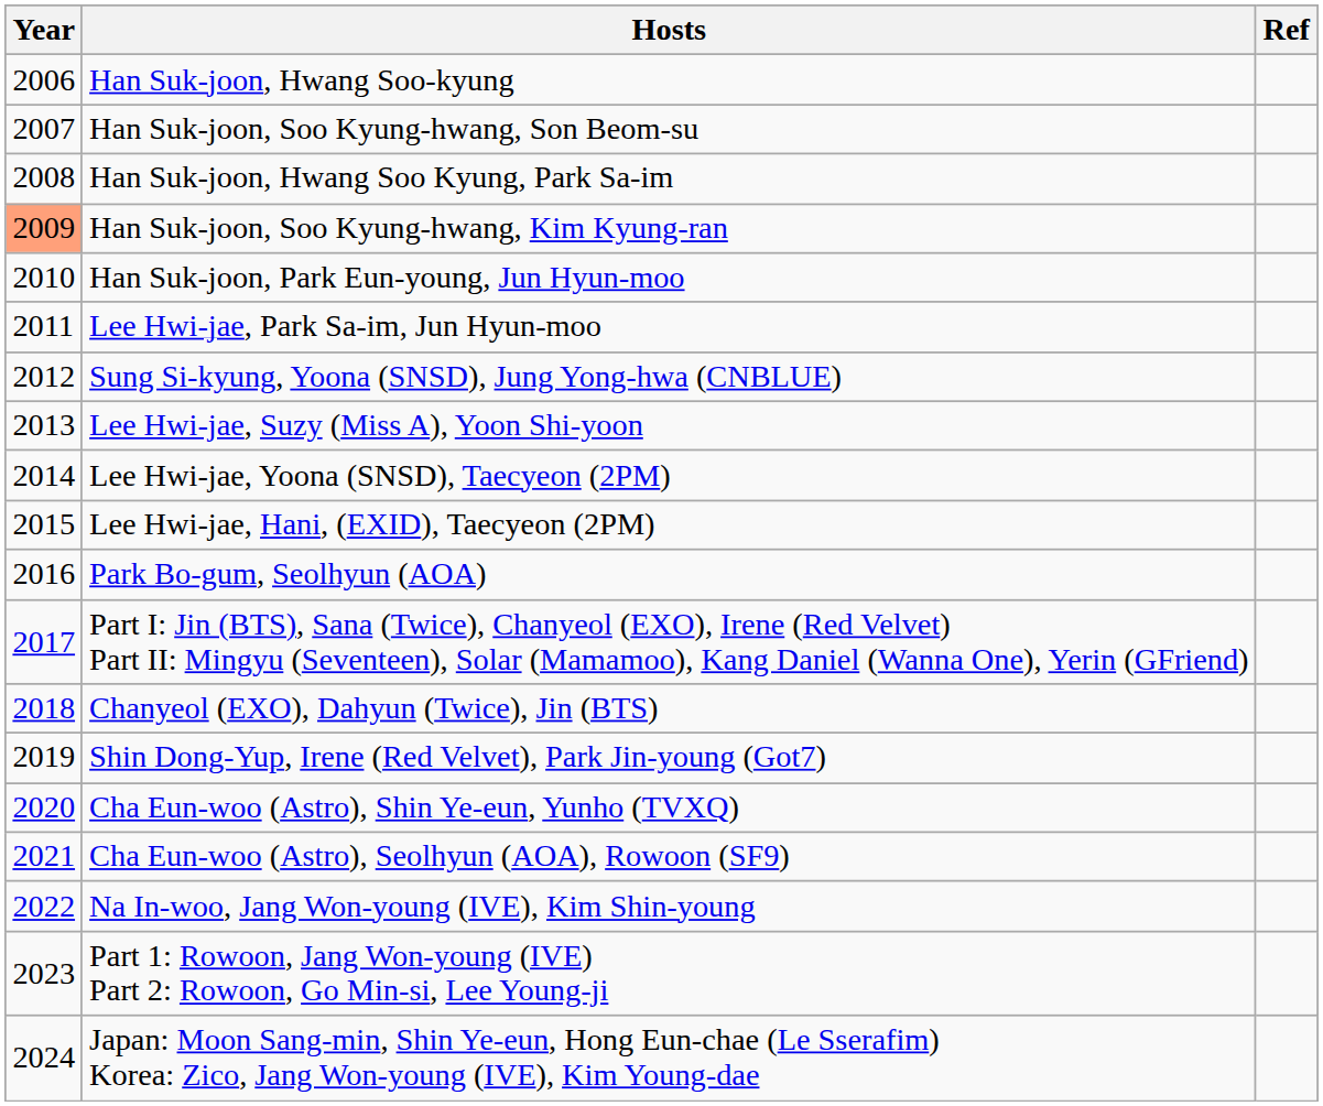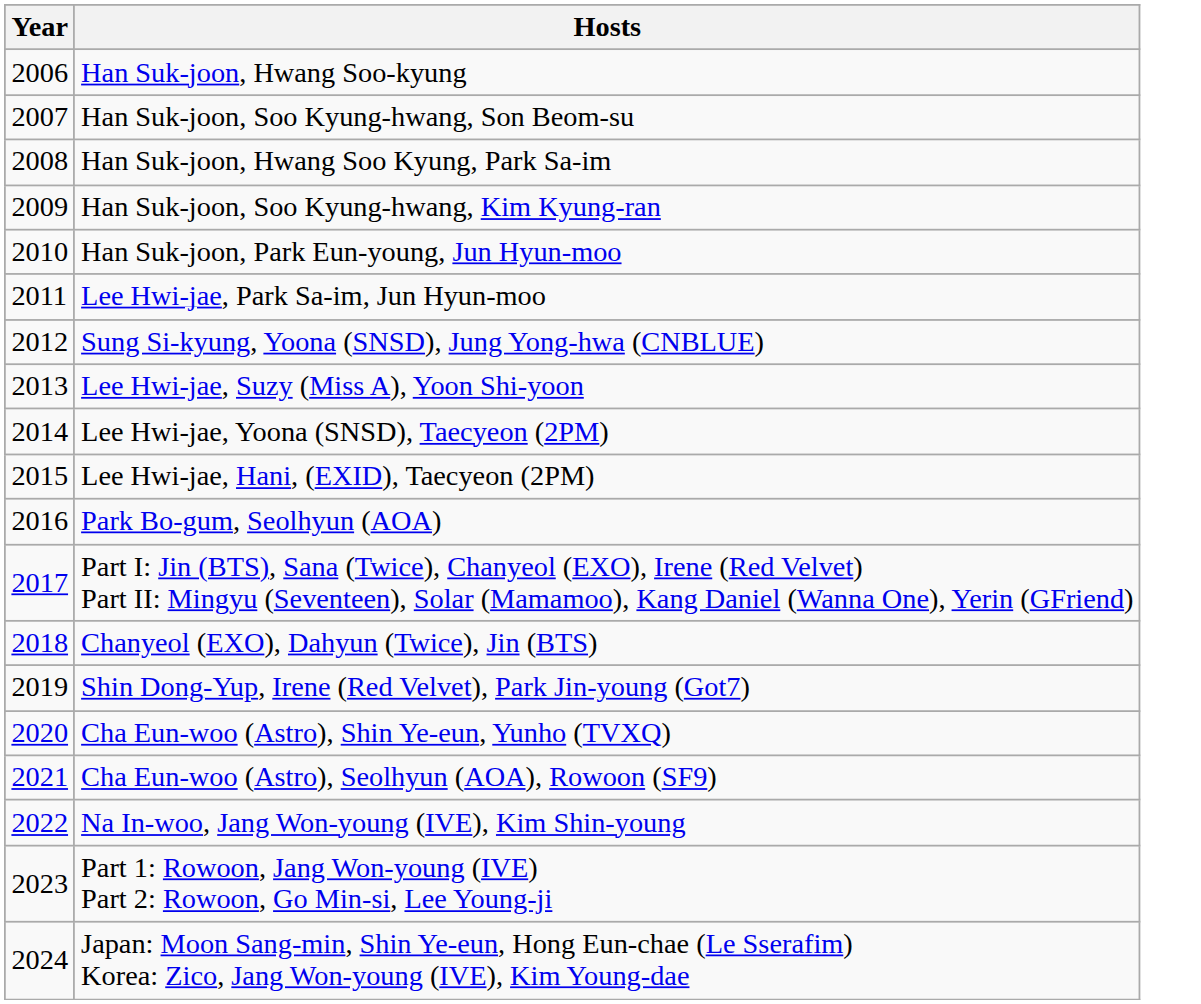- column: Ref
Han Suk-joon, Soo Kyung-hwang, Kim Kyung-ran | Year: lightsalmon background -> no background
